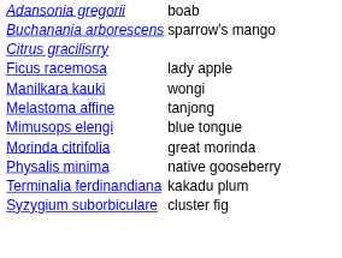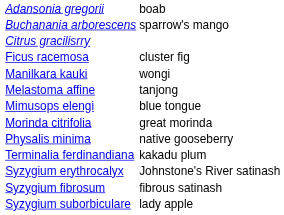Ficus racemosa | column 2: lady apple -> cluster fig
+ row: Syzygium erythrocalyx | Johnstone's River satinash
+ row: Syzygium fibrosum | fibrous satinash
Syzygium suborbiculare | column 2: cluster fig -> lady apple
